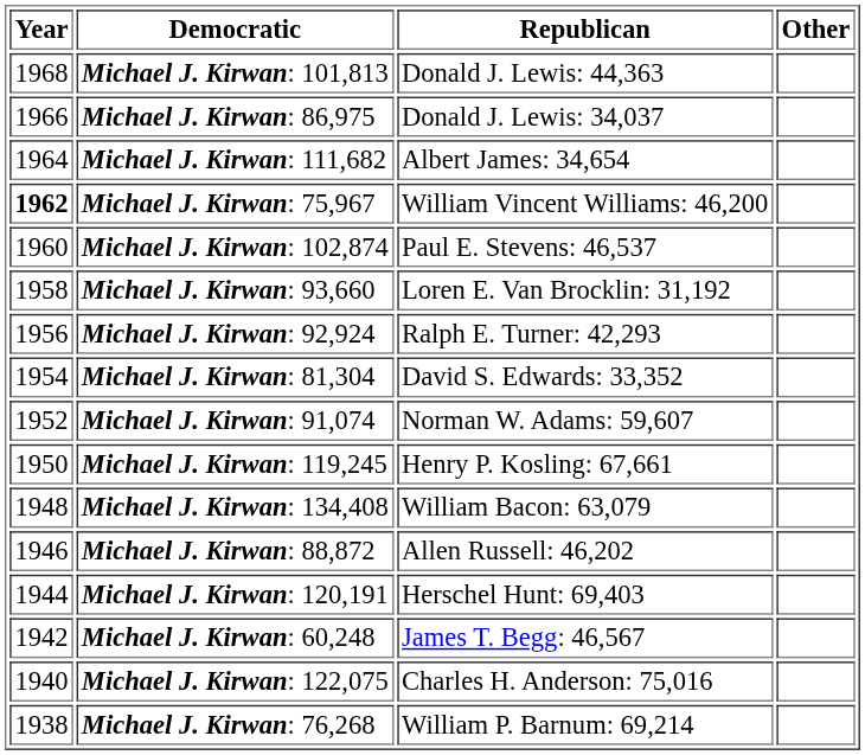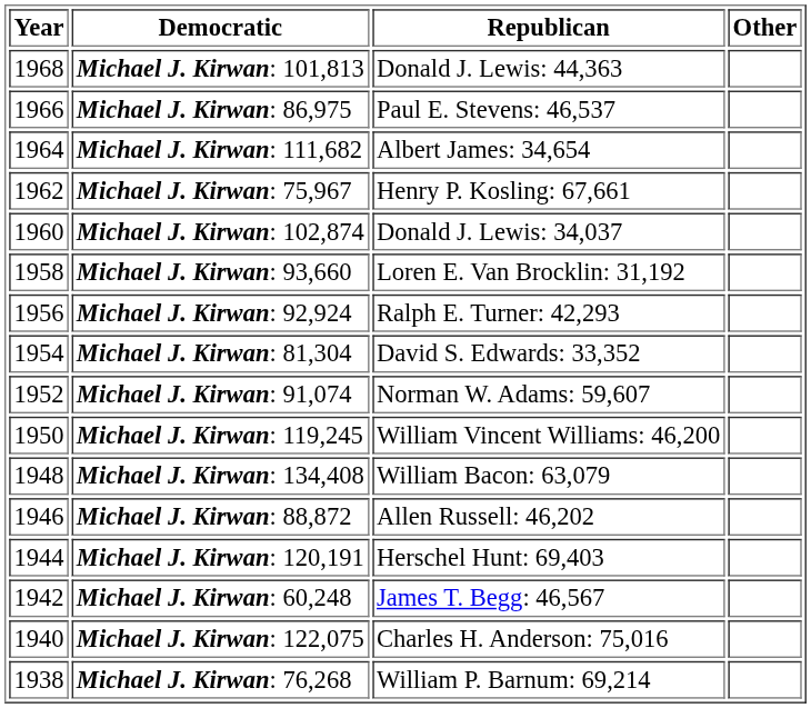Michael J. Kirwan: 86,975 | Republican: Donald J. Lewis: 34,037 -> Paul E. Stevens: 46,537
Michael J. Kirwan: 75,967 | Year: bold -> normal
Michael J. Kirwan: 75,967 | Republican: William Vincent Williams: 46,200 -> Henry P. Kosling: 67,661
Michael J. Kirwan: 102,874 | Republican: Paul E. Stevens: 46,537 -> Donald J. Lewis: 34,037
Michael J. Kirwan: 119,245 | Republican: Henry P. Kosling: 67,661 -> William Vincent Williams: 46,200
